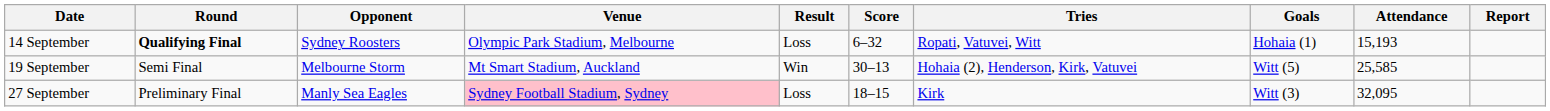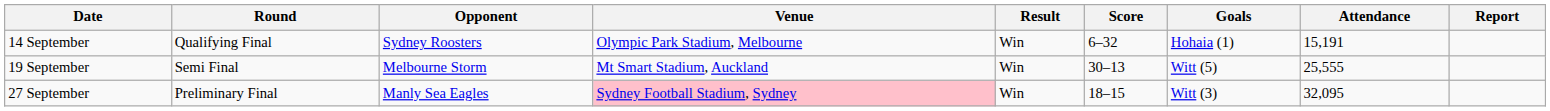- column: Tries | Ropati, Vatuvei, Witt | Hohaia (2), Henderson, Kirk, Vatuvei | Kirk
14 September | Round: bold -> normal
14 September | Result: Loss -> Win
14 September | Attendance: 15,193 -> 15,191
19 September | Attendance: 25,585 -> 25,555
27 September | Result: Loss -> Win
